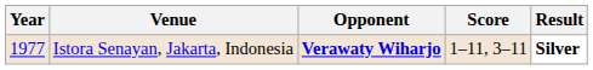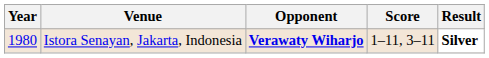Istora Senayan, Jakarta, Indonesia | Year: 1977 -> 1980
